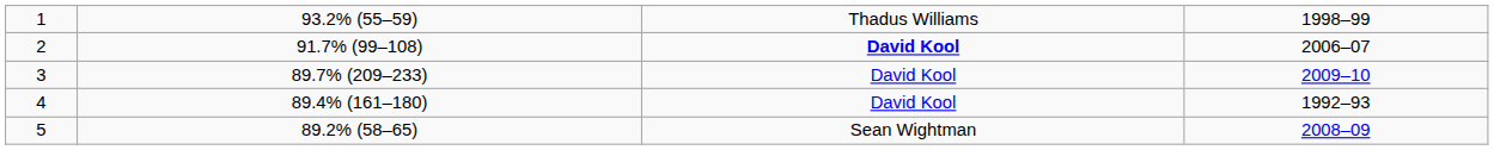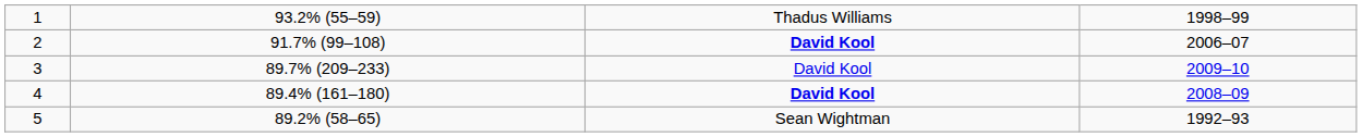4 | column 3: normal -> bold
4 | column 4: 1992–93 -> 2008–09
5 | column 4: 2008–09 -> 1992–93
